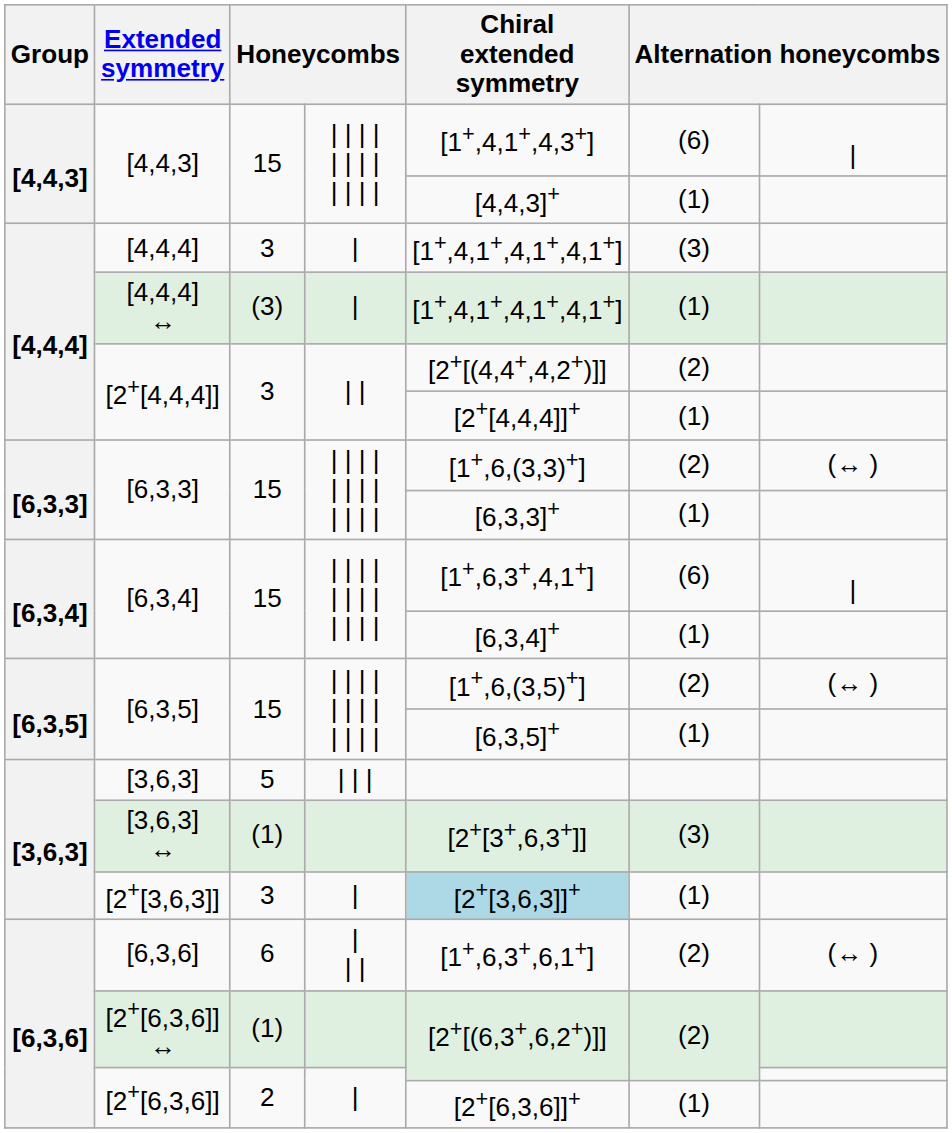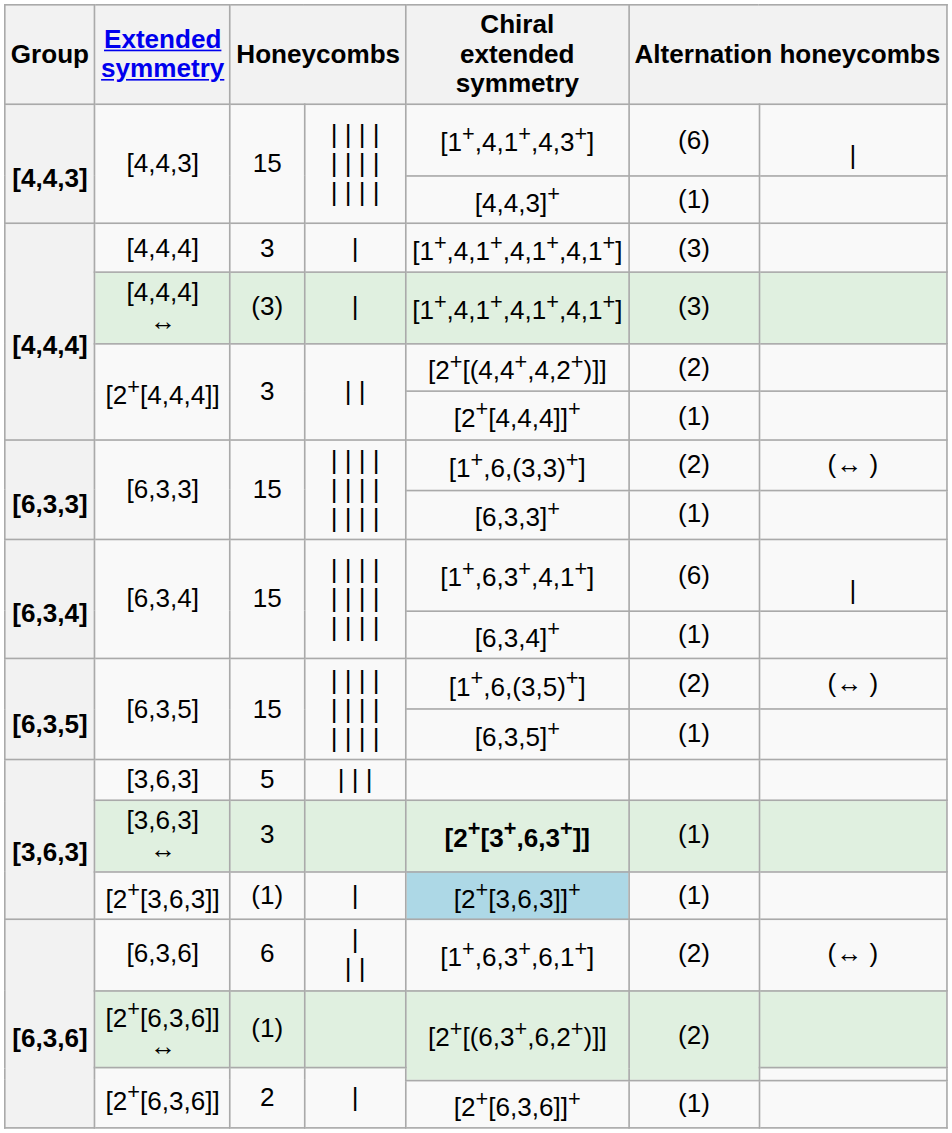[4,4,4] ↔ | column 6: (1) -> (3)
[3,6,3] ↔ | column 3: (1) -> 3
[3,6,3] ↔ | Chiral extended symmetry: normal -> bold
[3,6,3] ↔ | column 6: (3) -> (1)
[2+[3,6,3]] | column 3: 3 -> (1)
